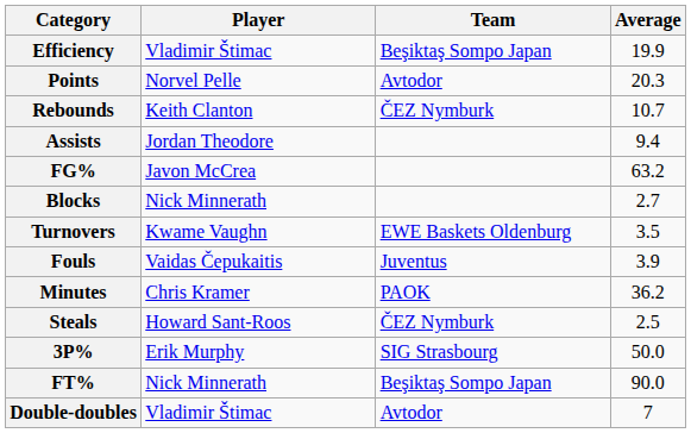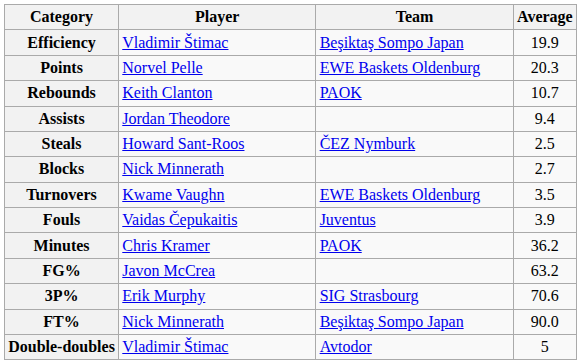Points | Team: Avtodor -> EWE Baskets Oldenburg
Rebounds | Team: ČEZ Nymburk -> PAOK
rows swapped: Steals <-> FG%
3P% | Average: 50.0 -> 70.6
Double-doubles | Average: 7 -> 5
